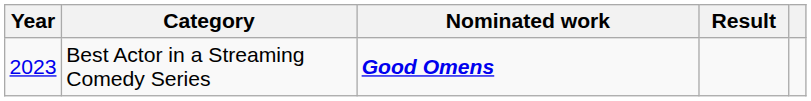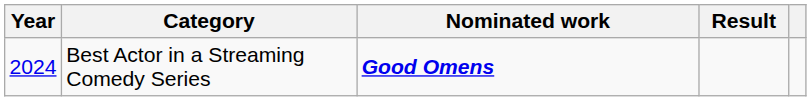Best Actor in a Streaming Comedy Series | Year: 2023 -> 2024
